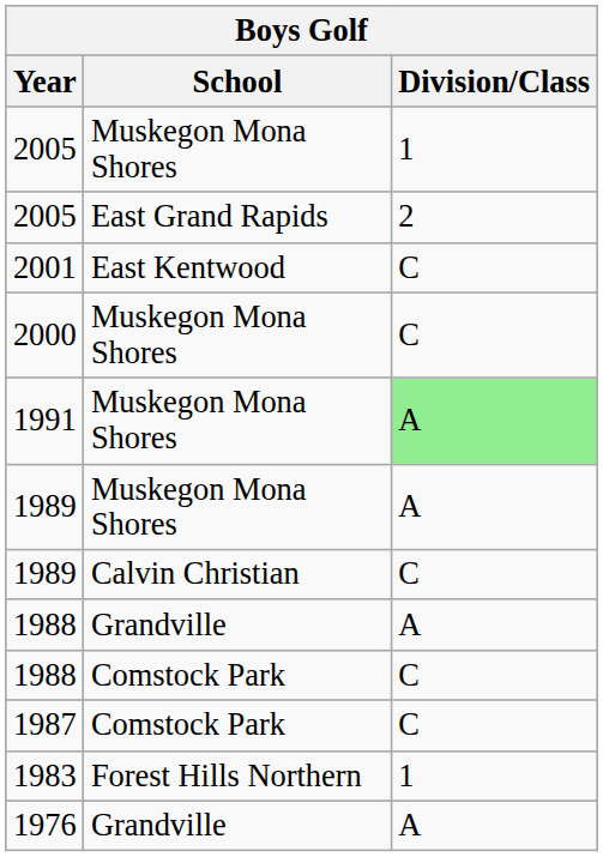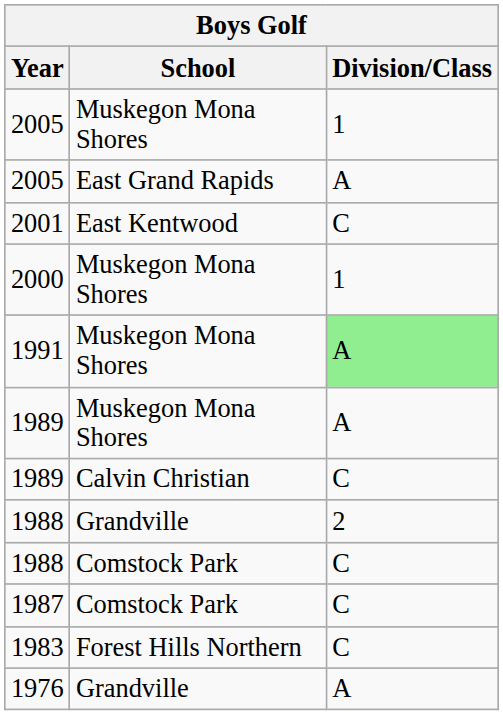2005 / East Grand Rapids | Division/Class: 2 -> A
2000 | Division/Class: C -> 1
1988 / Grandville | Division/Class: A -> 2
1983 | Division/Class: 1 -> C
